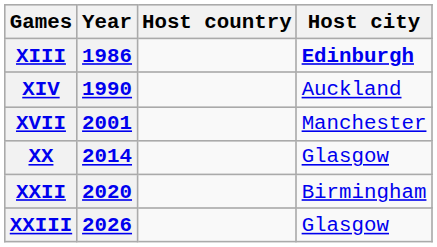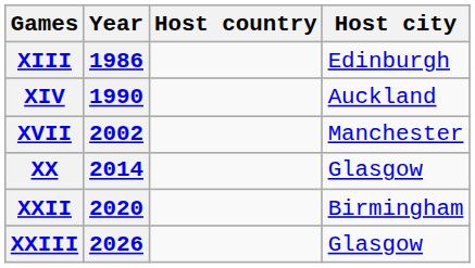XIII | Host city: bold -> normal
XVII | Year: 2001 -> 2002
